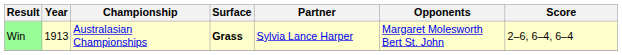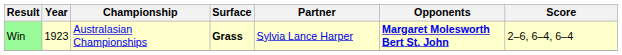Win | Year: 1913 -> 1923
Win | Opponents: normal -> bold
